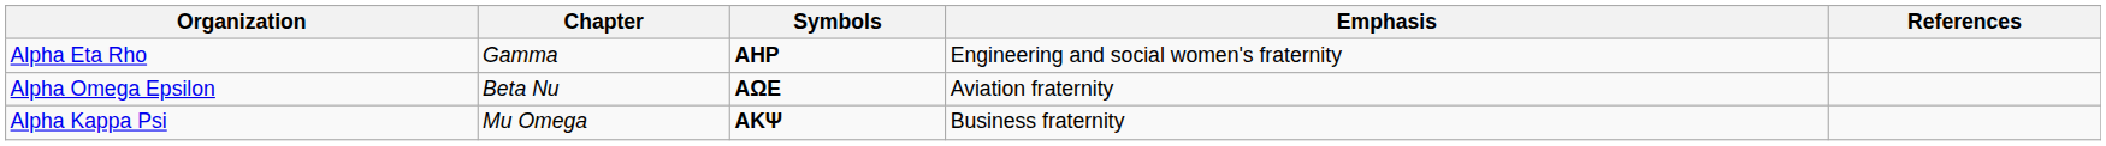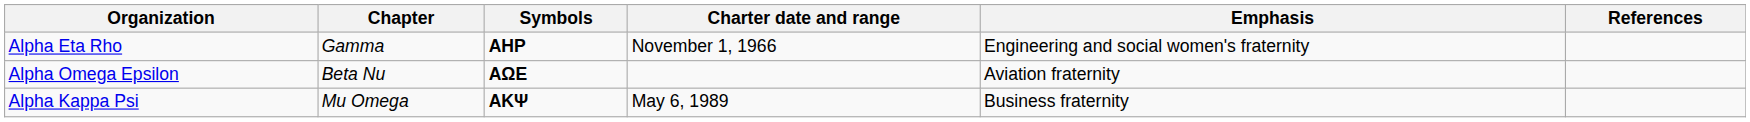+ column: Charter date and range | November 1, 1966 | May 6, 1989
